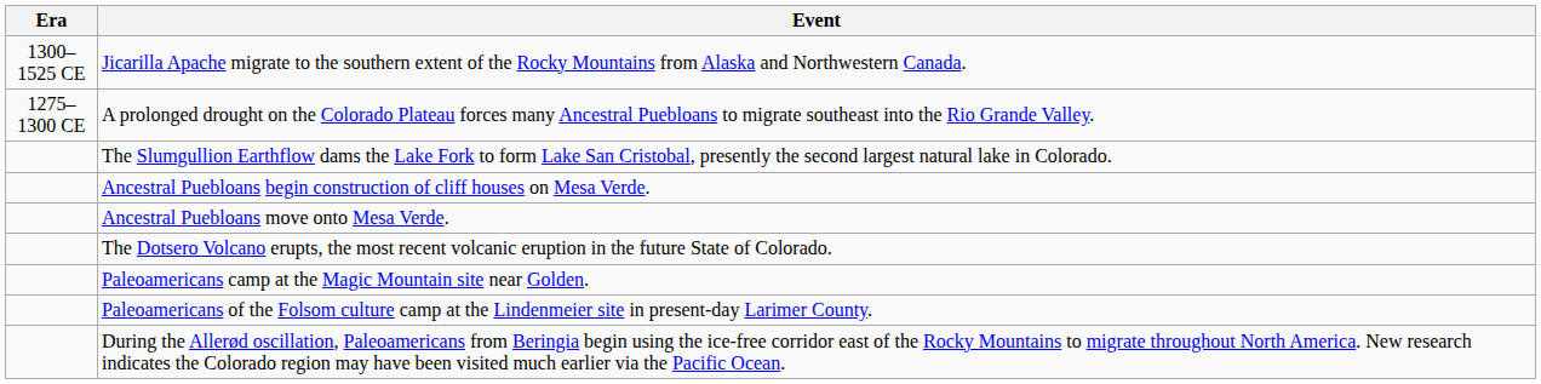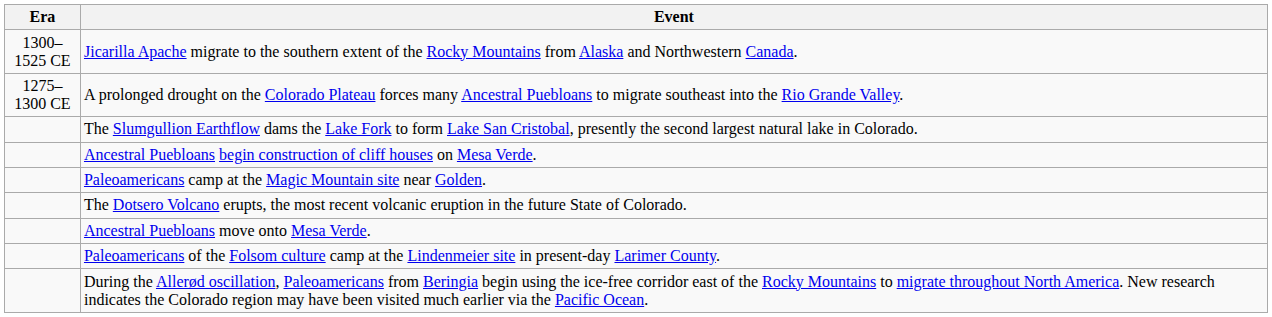rows swapped: Ancestral Puebloans move onto Mesa Verde. <-> Paleoamericans camp at the Magic Mountain site near Golden.
